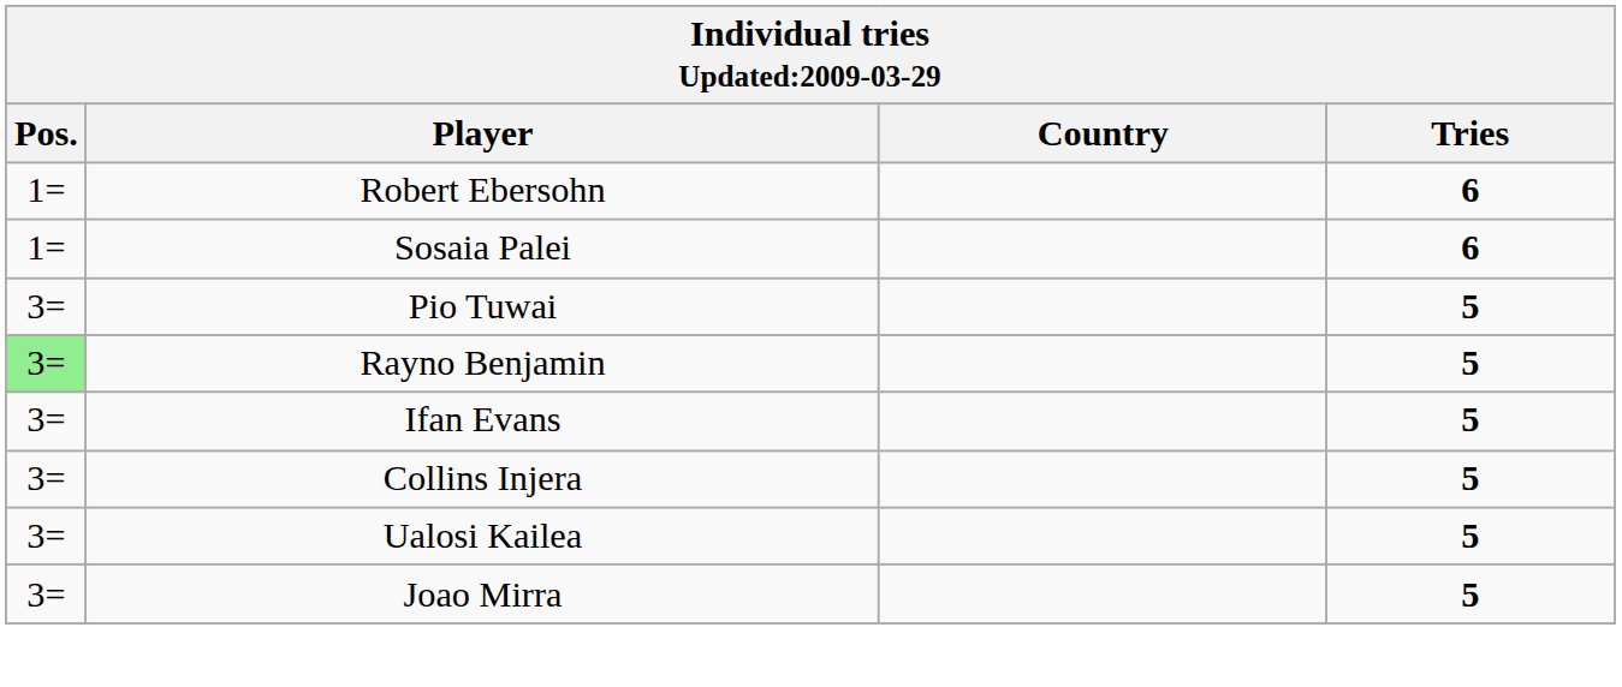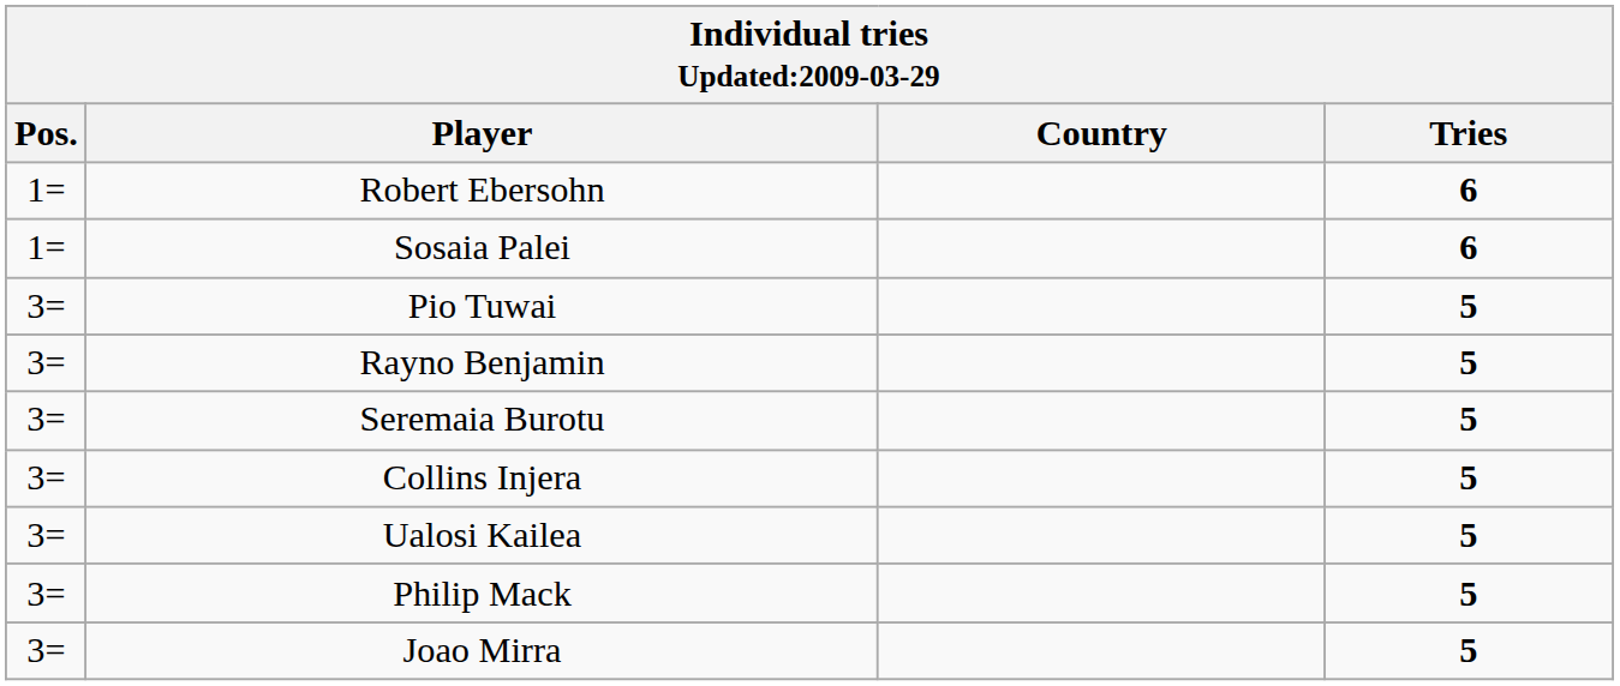Rayno Benjamin | Pos.: lightgreen background -> no background
+ row: 3= | Seremaia Burotu | 5
- row: 3= | Ifan Evans | 5
+ row: 3= | Philip Mack | 5
